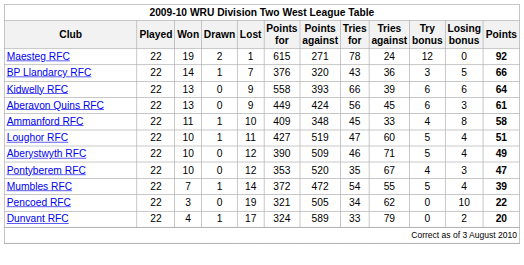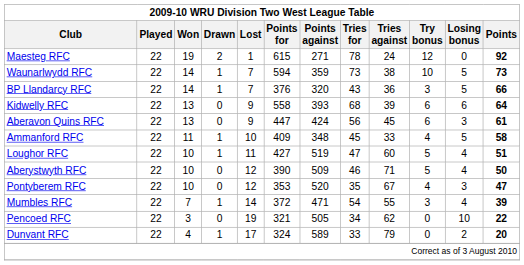+ row: Waunarlwydd RFC | 22 | 14 | 1 | 7 | 594 | 359 | 73 | 38 | 10 | 5 | 73
Kidwelly RFC | Tries for: 66 -> 68
Aberavon Quins RFC | Points for: 449 -> 447
Ammanford RFC | Losing bonus: 8 -> 5
Aberystwyth RFC | Points: 49 -> 50
Mumbles RFC | Points against: 472 -> 471
Mumbles RFC | Try bonus: 5 -> 3
